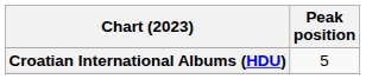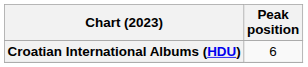Croatian International Albums (HDU) | Peak position: 5 -> 6
